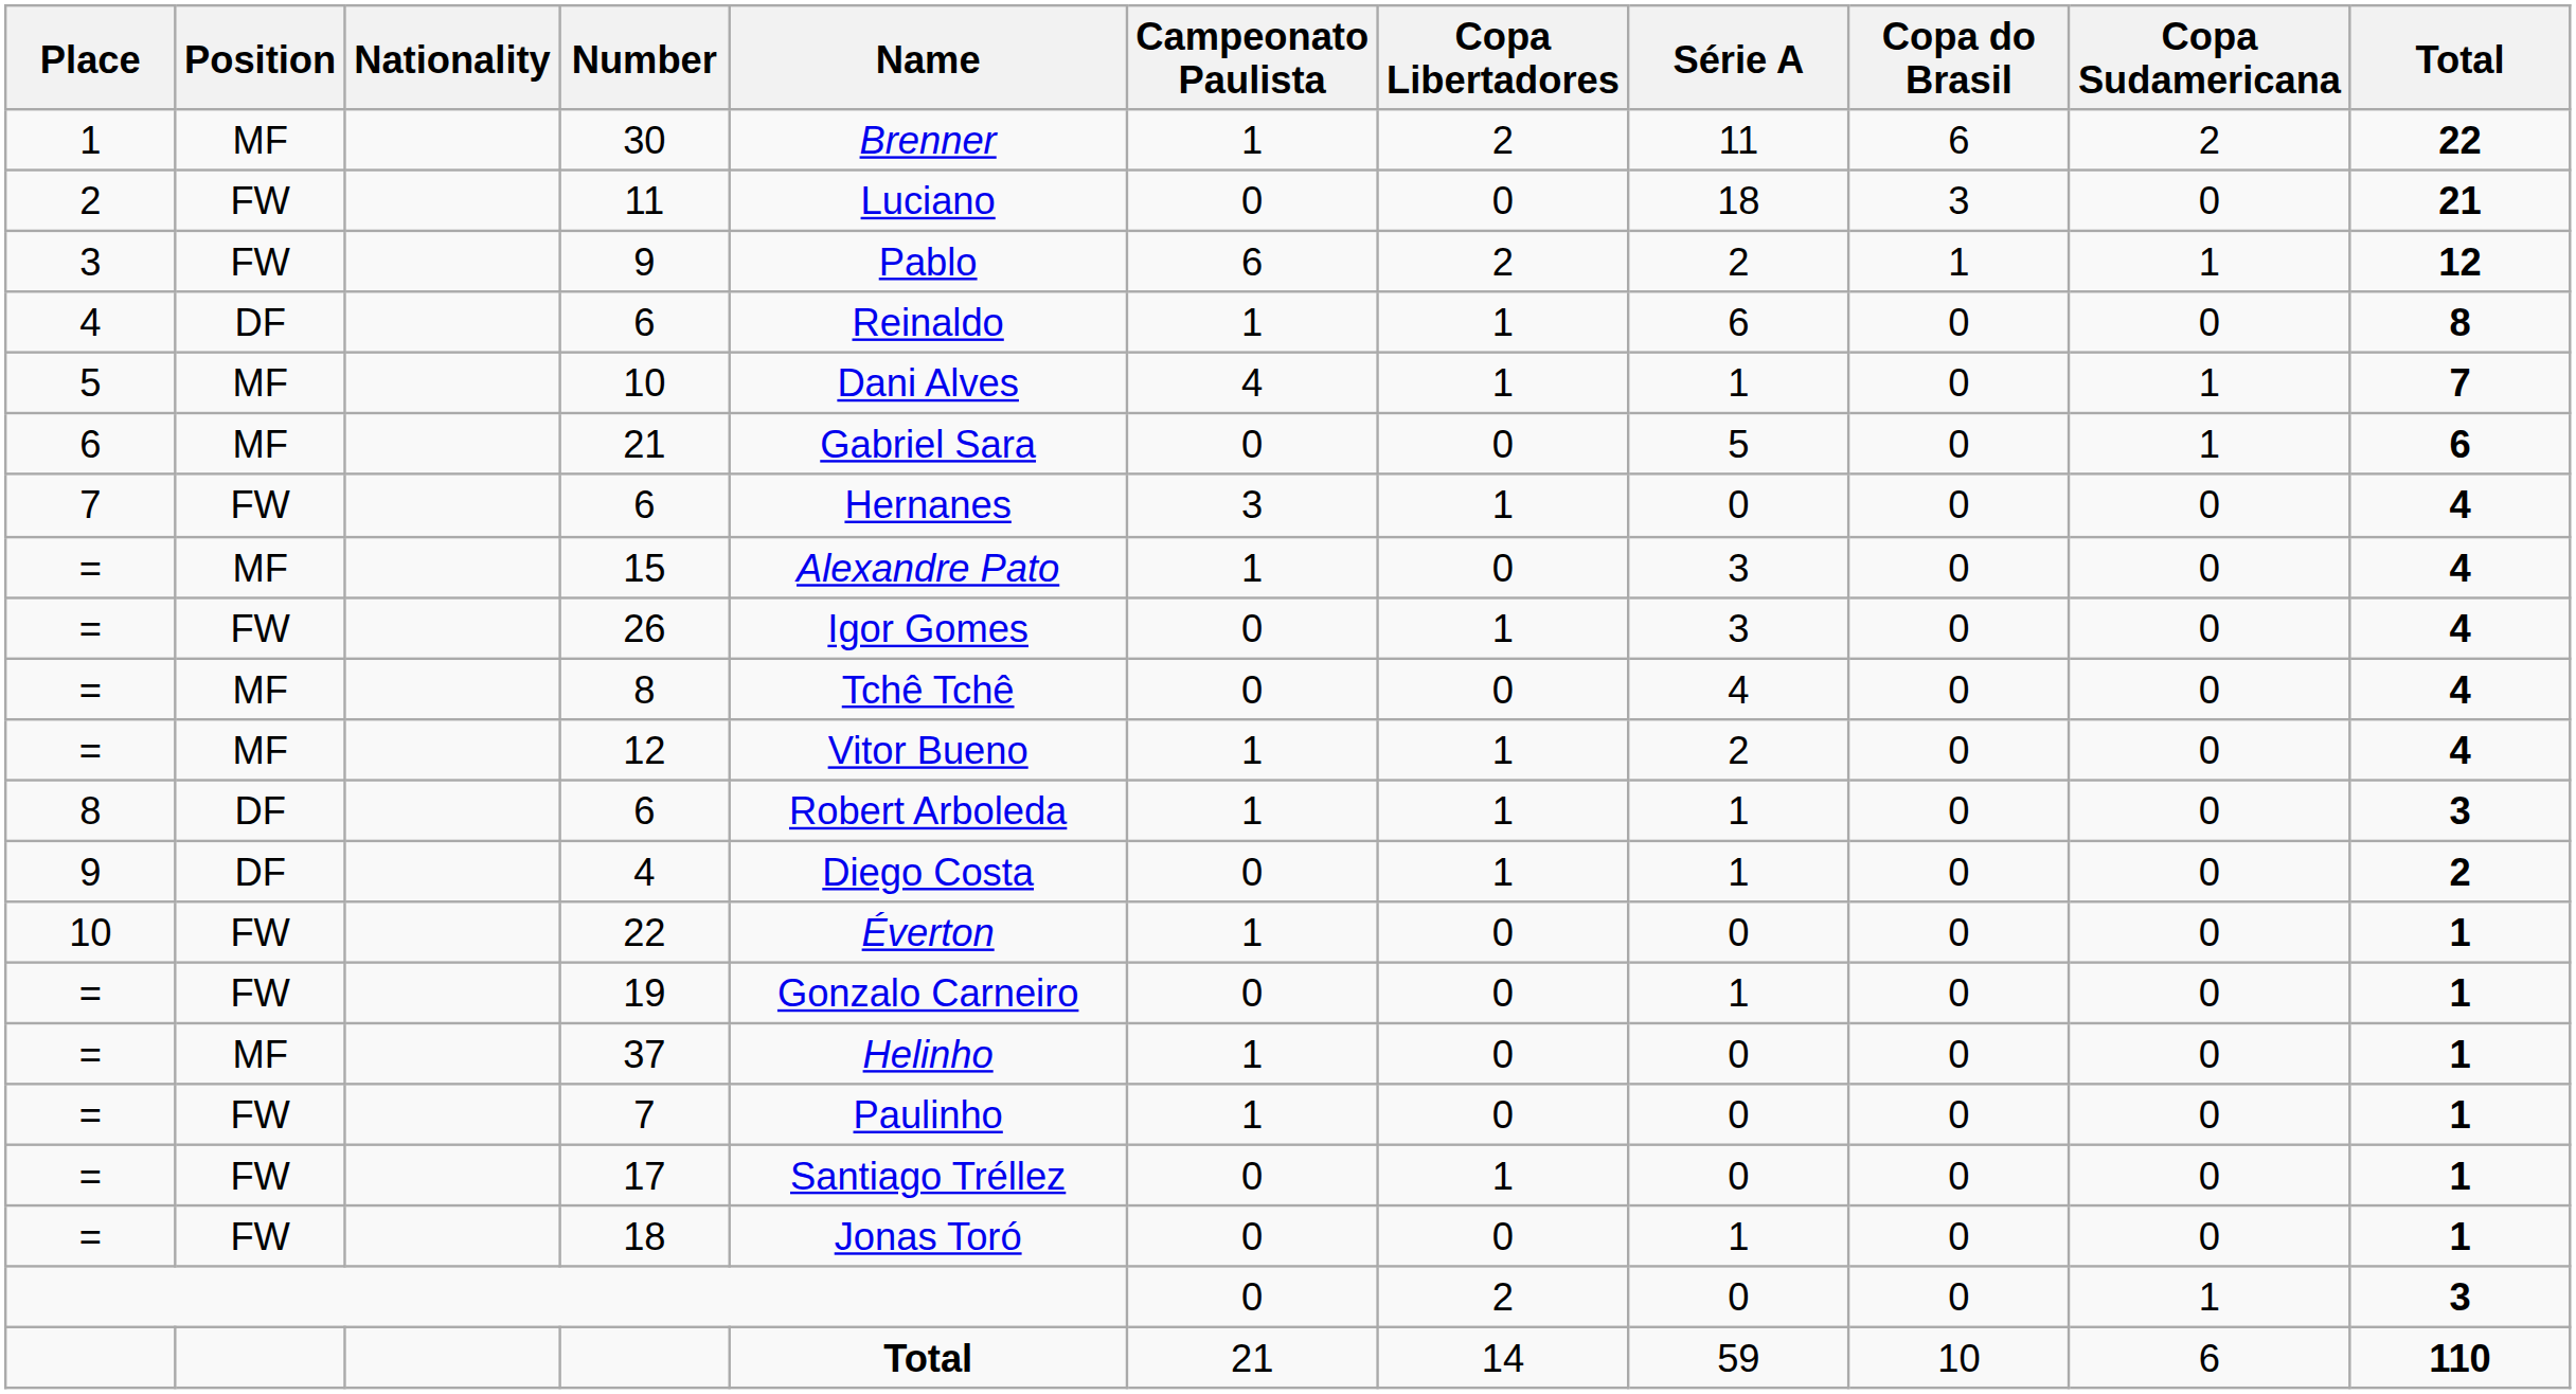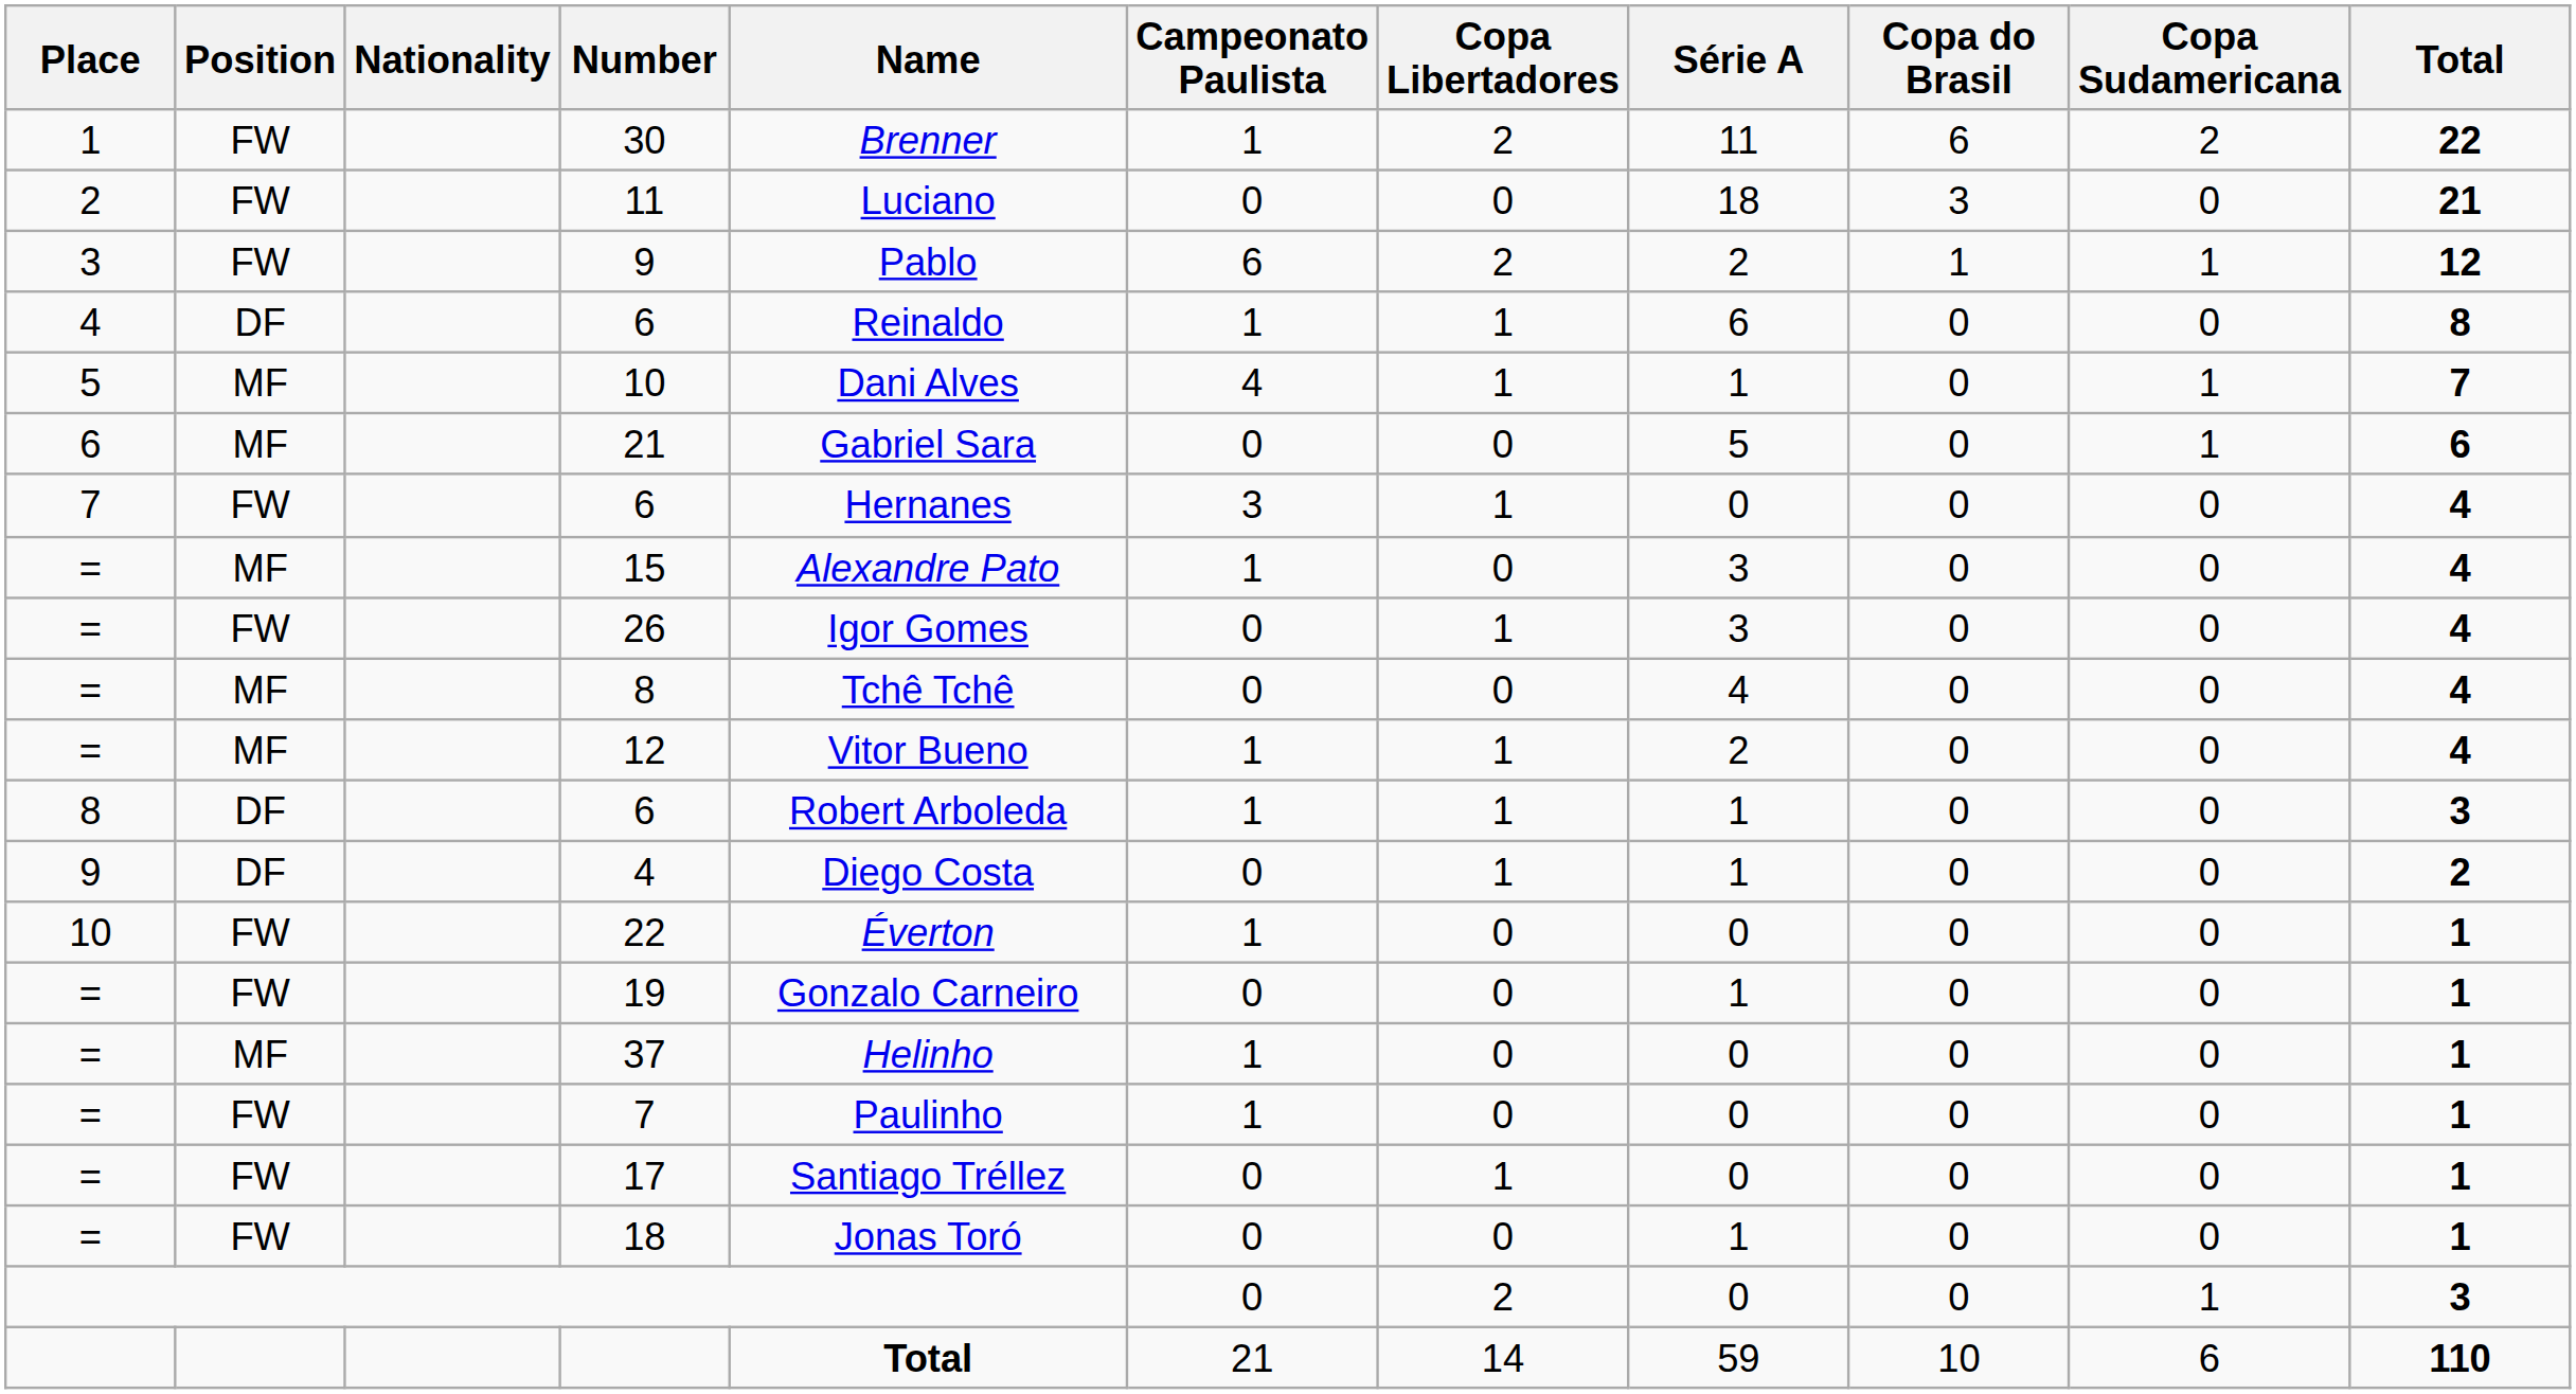30 | Position: MF -> FW
